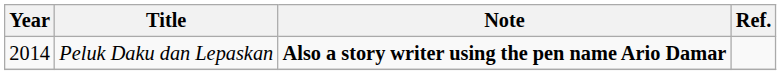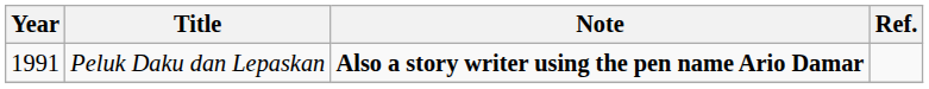Peluk Daku dan Lepaskan | Year: 2014 -> 1991
